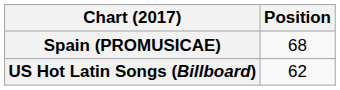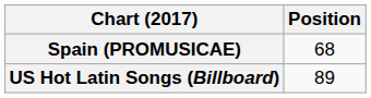US Hot Latin Songs (Billboard) | Position: 62 -> 89
